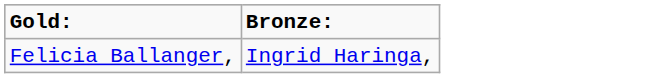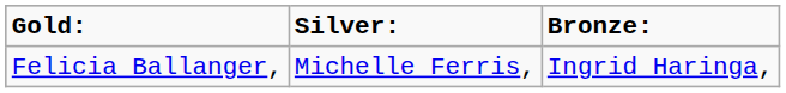+ column: Silver: | Michelle Ferris,
